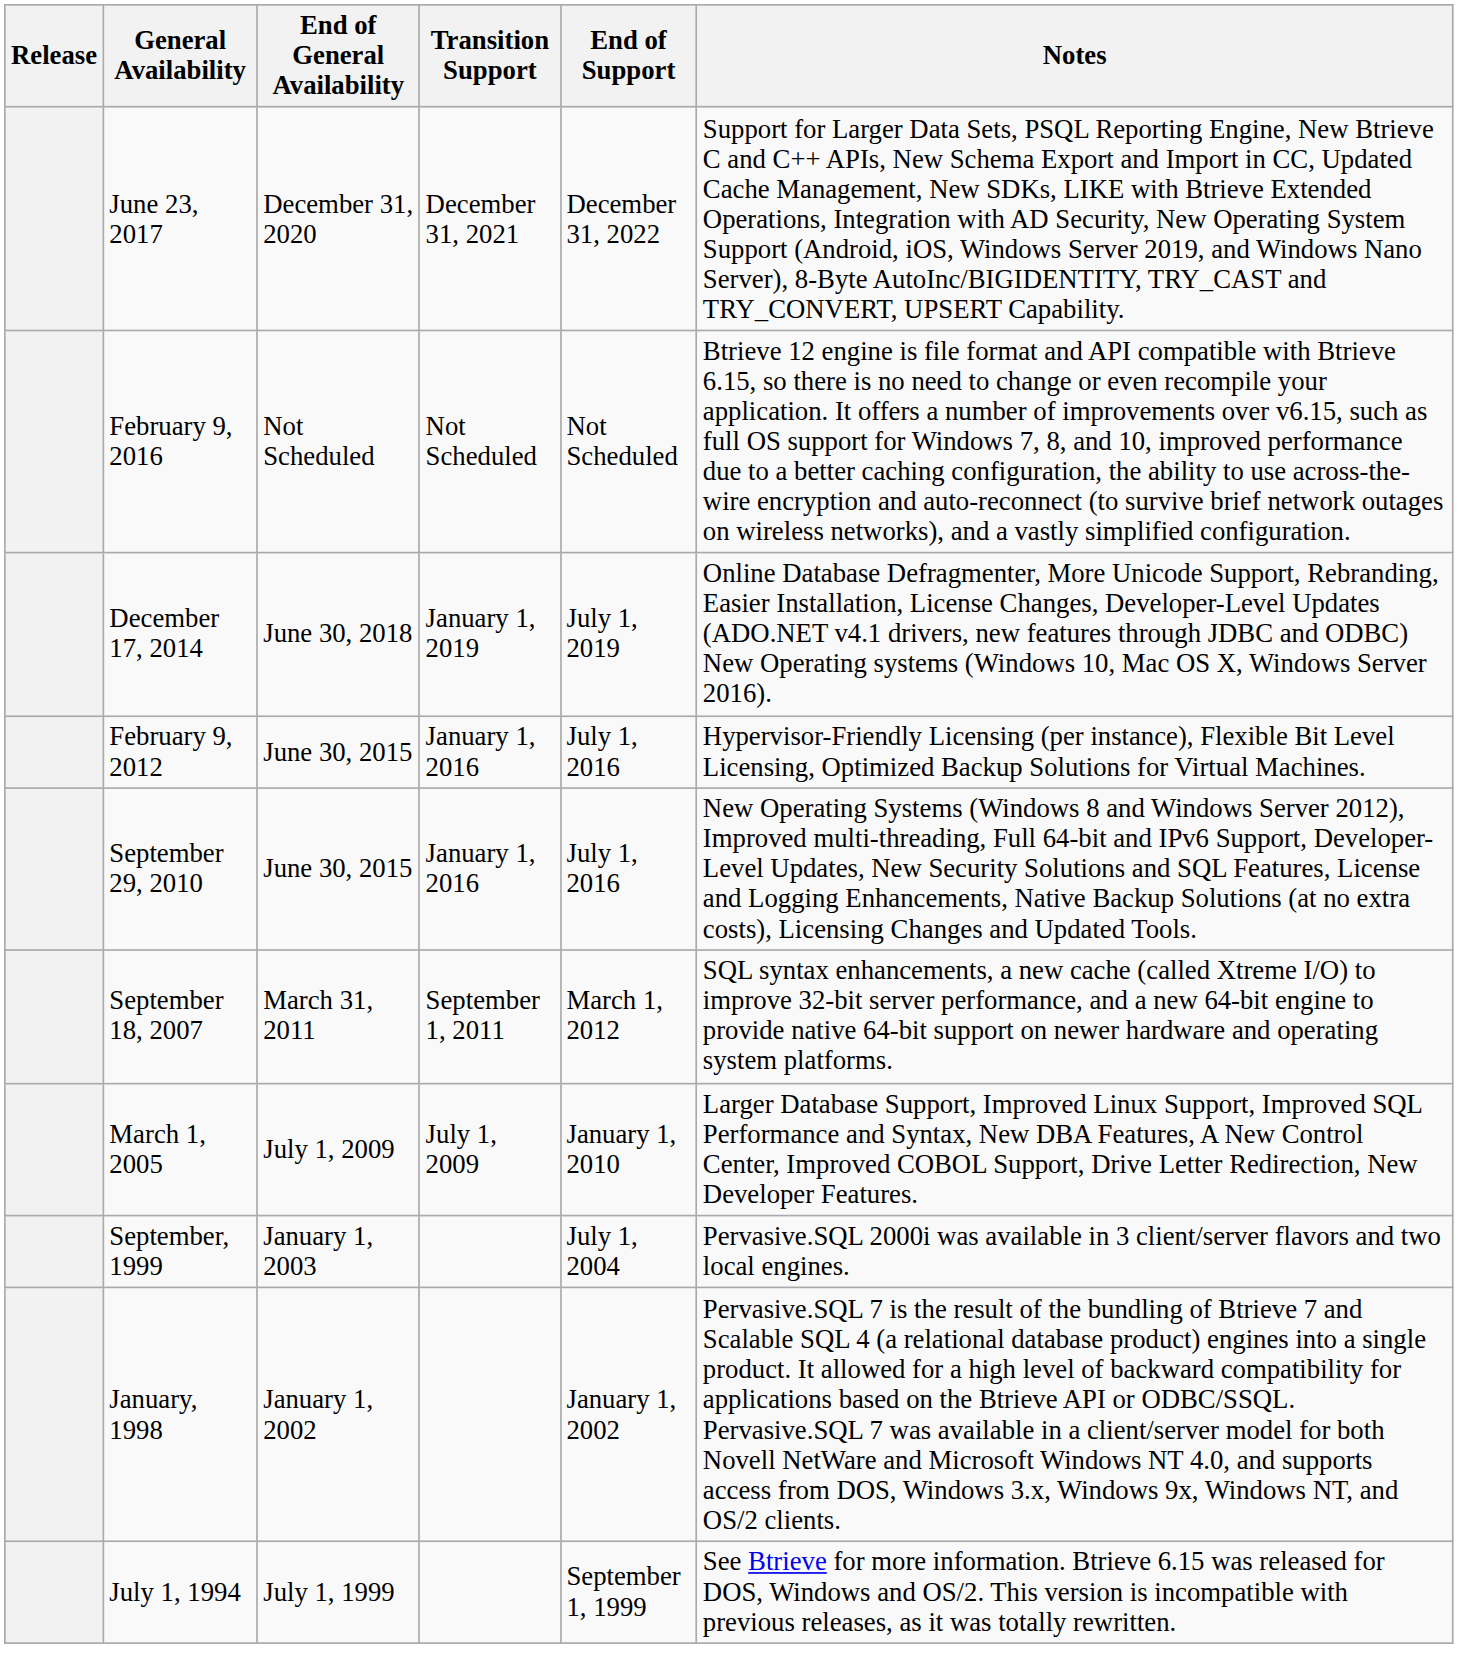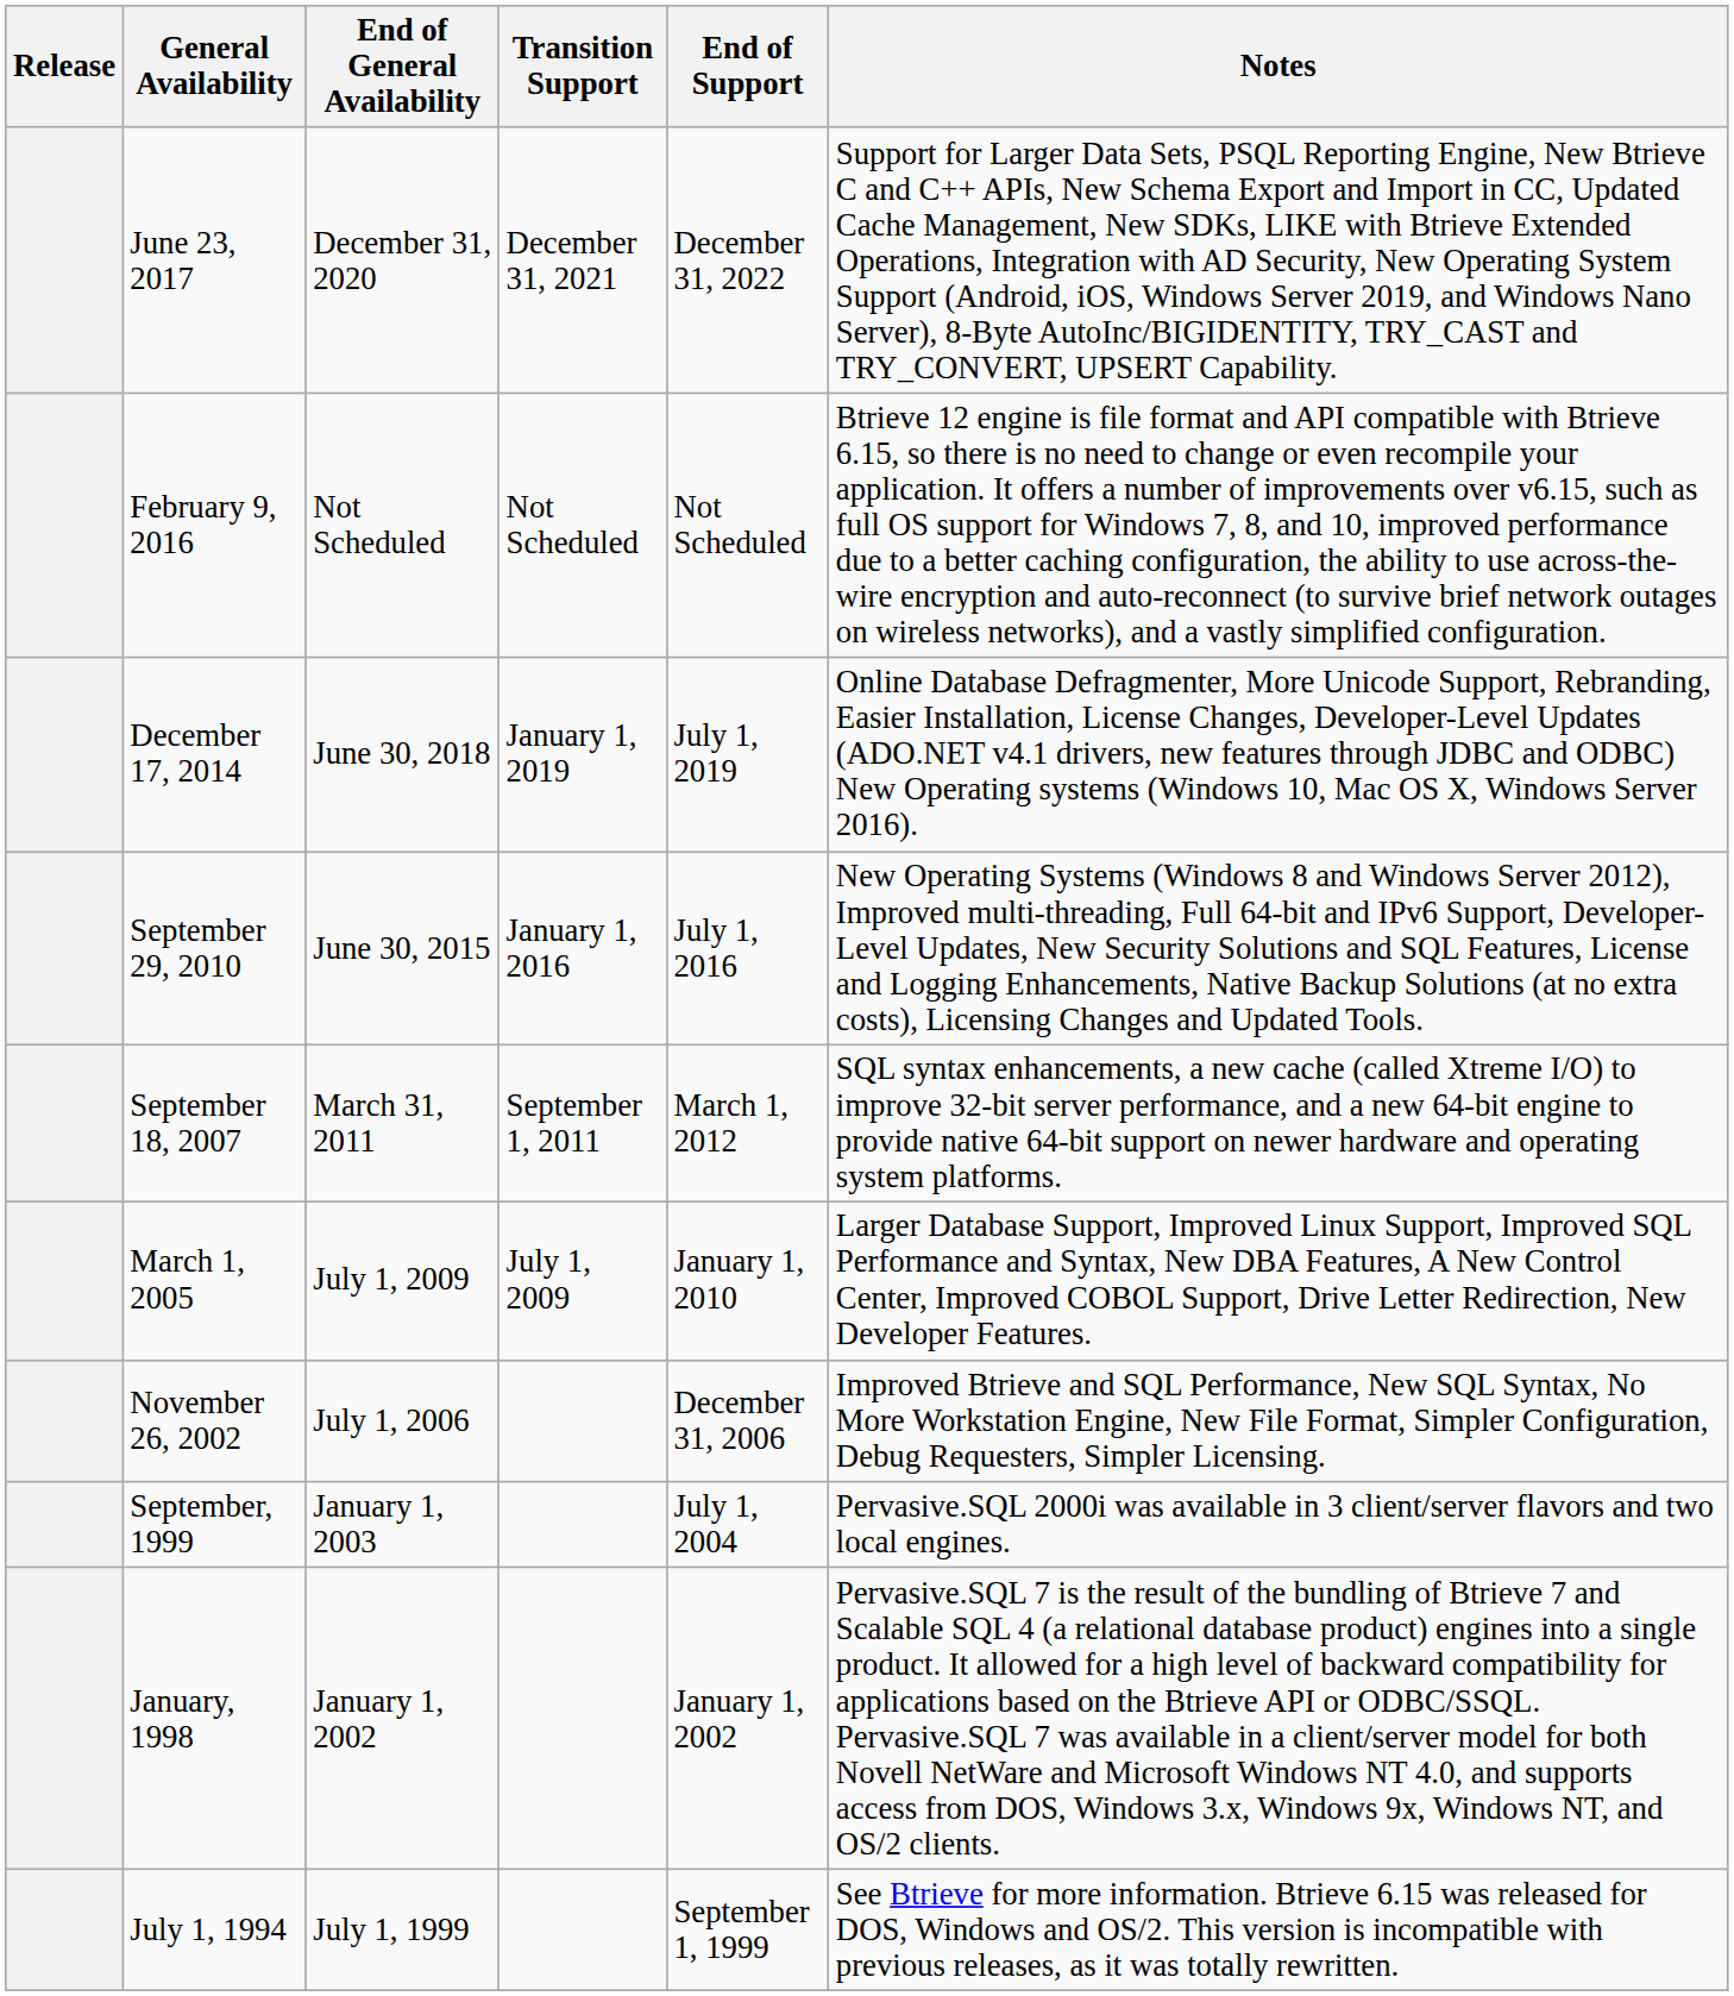- row: February 9, 2012 | June 30, 2015 | January 1, 2016 | July 1, 2016 | Hypervisor-Friendly Licensing (per instance), Flexible Bit Level Licensing, Optimized Backup Solutions for Virtual Machines.
+ row: November 26, 2002 | July 1, 2006 | December 31, 2006 | Improved Btrieve and SQL Performance, New SQL Syntax, No More Workstation Engine, New File Format, Simpler Configuration, Debug Requesters, Simpler Licensing.
